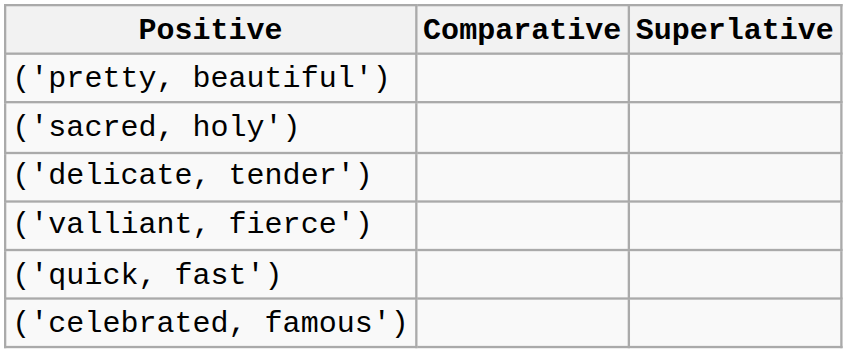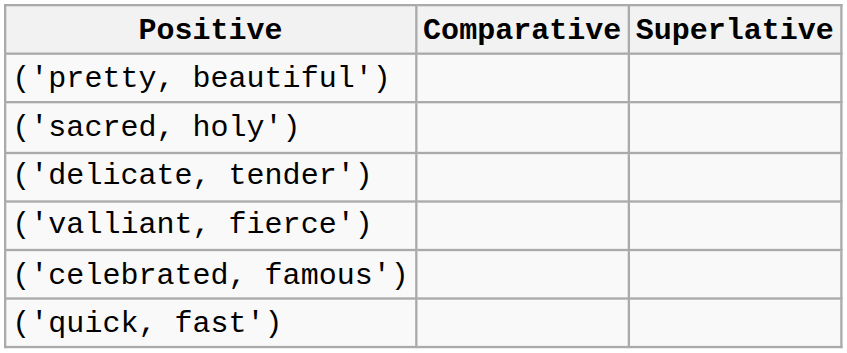rows swapped: ('celebrated, famous') <-> ('quick, fast')
